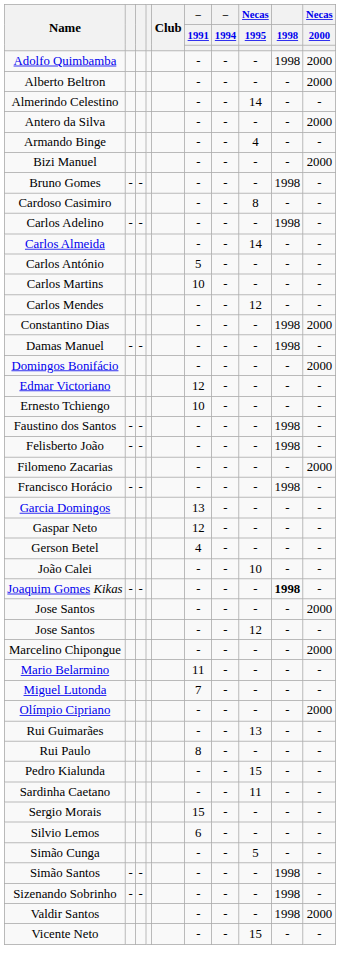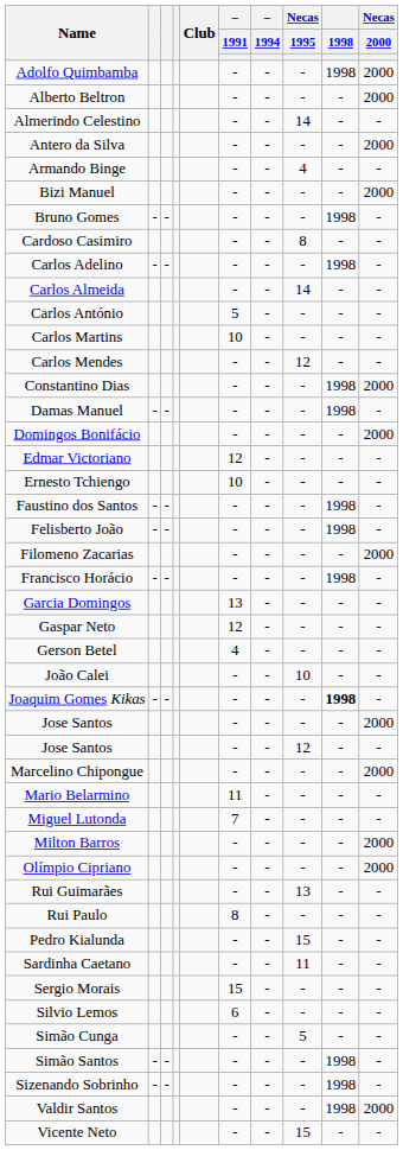+ row: Milton Barros | - | - | - | - | 2000
